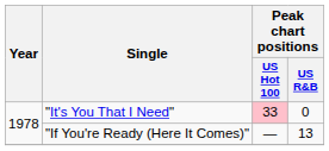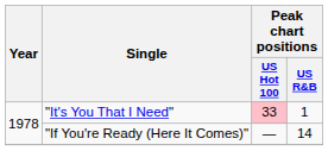"It's You That I Need" | Peak chart positions / US R&B: 0 -> 1
"If You're Ready (Here It Comes)" | Peak chart positions / US R&B: 13 -> 14
